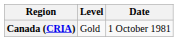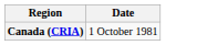- column: Level | Gold
